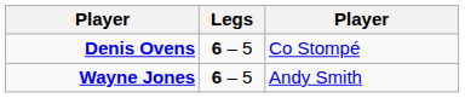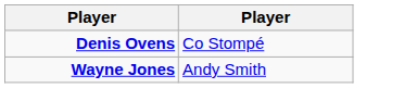- column: Legs | 6 – 5 | 6 – 5
